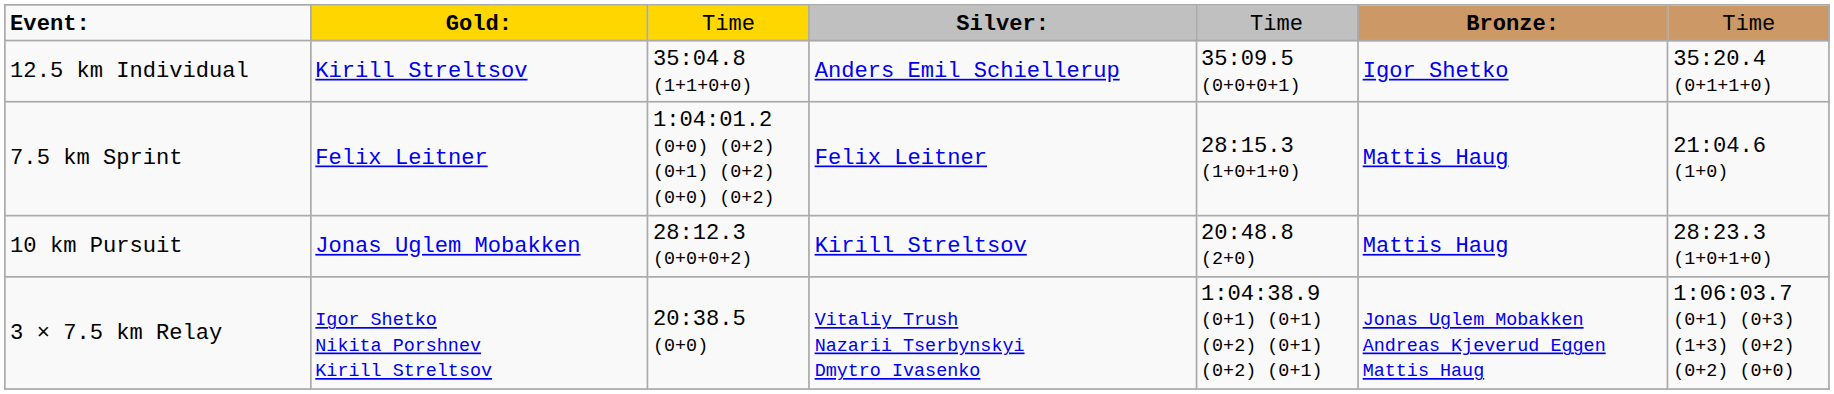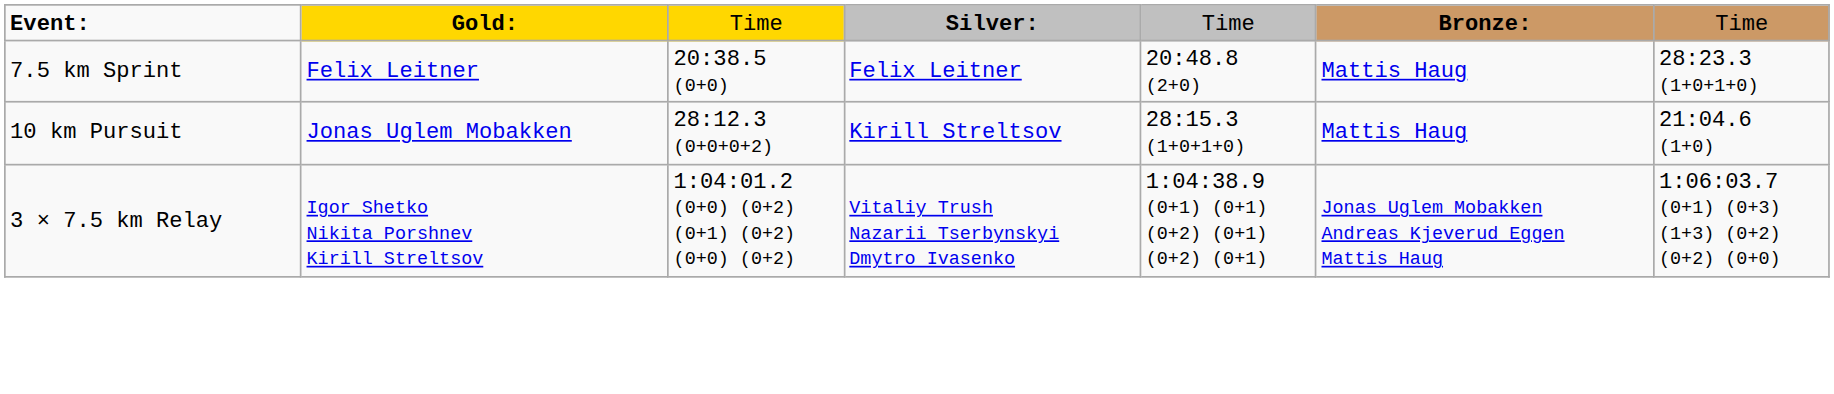- row: 12.5 km Individual | Kirill Streltsov | 35:04.8 (1+1+0+0) | Anders Emil Schiellerup | 35:09.5 (0+0+0+1) | Igor Shetko | 35:20.4 (0+1+1+0)
7.5 km Sprint | column 3: 1:04:01.2 (0+0) (0+2) (0+1) (0+2) (0+0) (0+2) -> 20:38.5 (0+0)
7.5 km Sprint | column 5: 28:15.3 (1+0+1+0) -> 20:48.8 (2+0)
7.5 km Sprint | column 7: 21:04.6 (1+0) -> 28:23.3 (1+0+1+0)
10 km Pursuit | column 5: 20:48.8 (2+0) -> 28:15.3 (1+0+1+0)
10 km Pursuit | column 7: 28:23.3 (1+0+1+0) -> 21:04.6 (1+0)
3 × 7.5 km Relay | column 3: 20:38.5 (0+0) -> 1:04:01.2 (0+0) (0+2) (0+1) (0+2) (0+0) (0+2)
